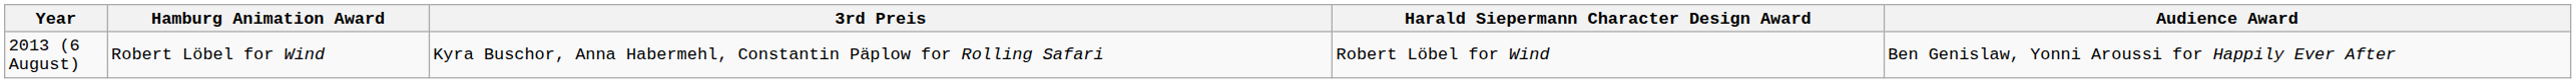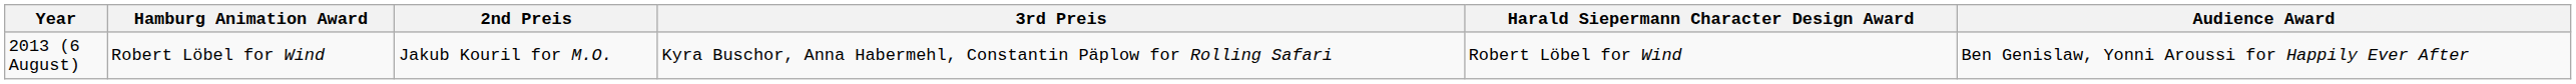+ column: 2nd Preis | Jakub Kouril for M.O.
